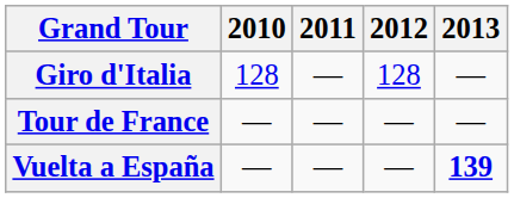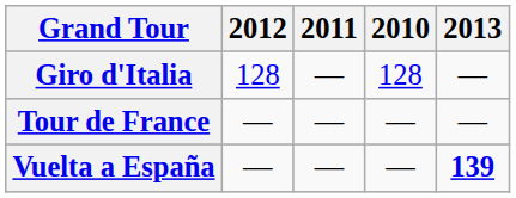columns swapped: 2010 <-> 2012
